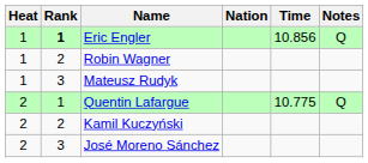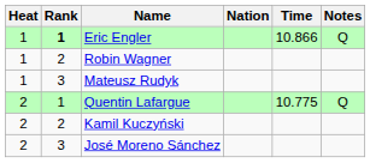Eric Engler | Time: 10.856 -> 10.866
